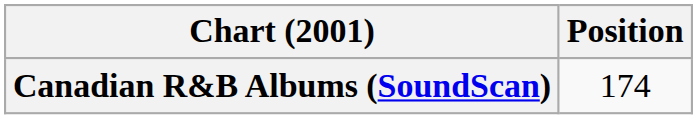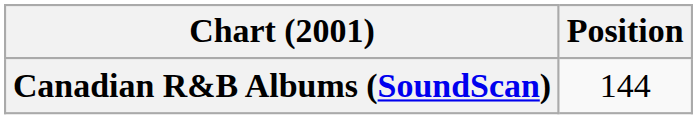Canadian R&B Albums (SoundScan) | Position: 174 -> 144
